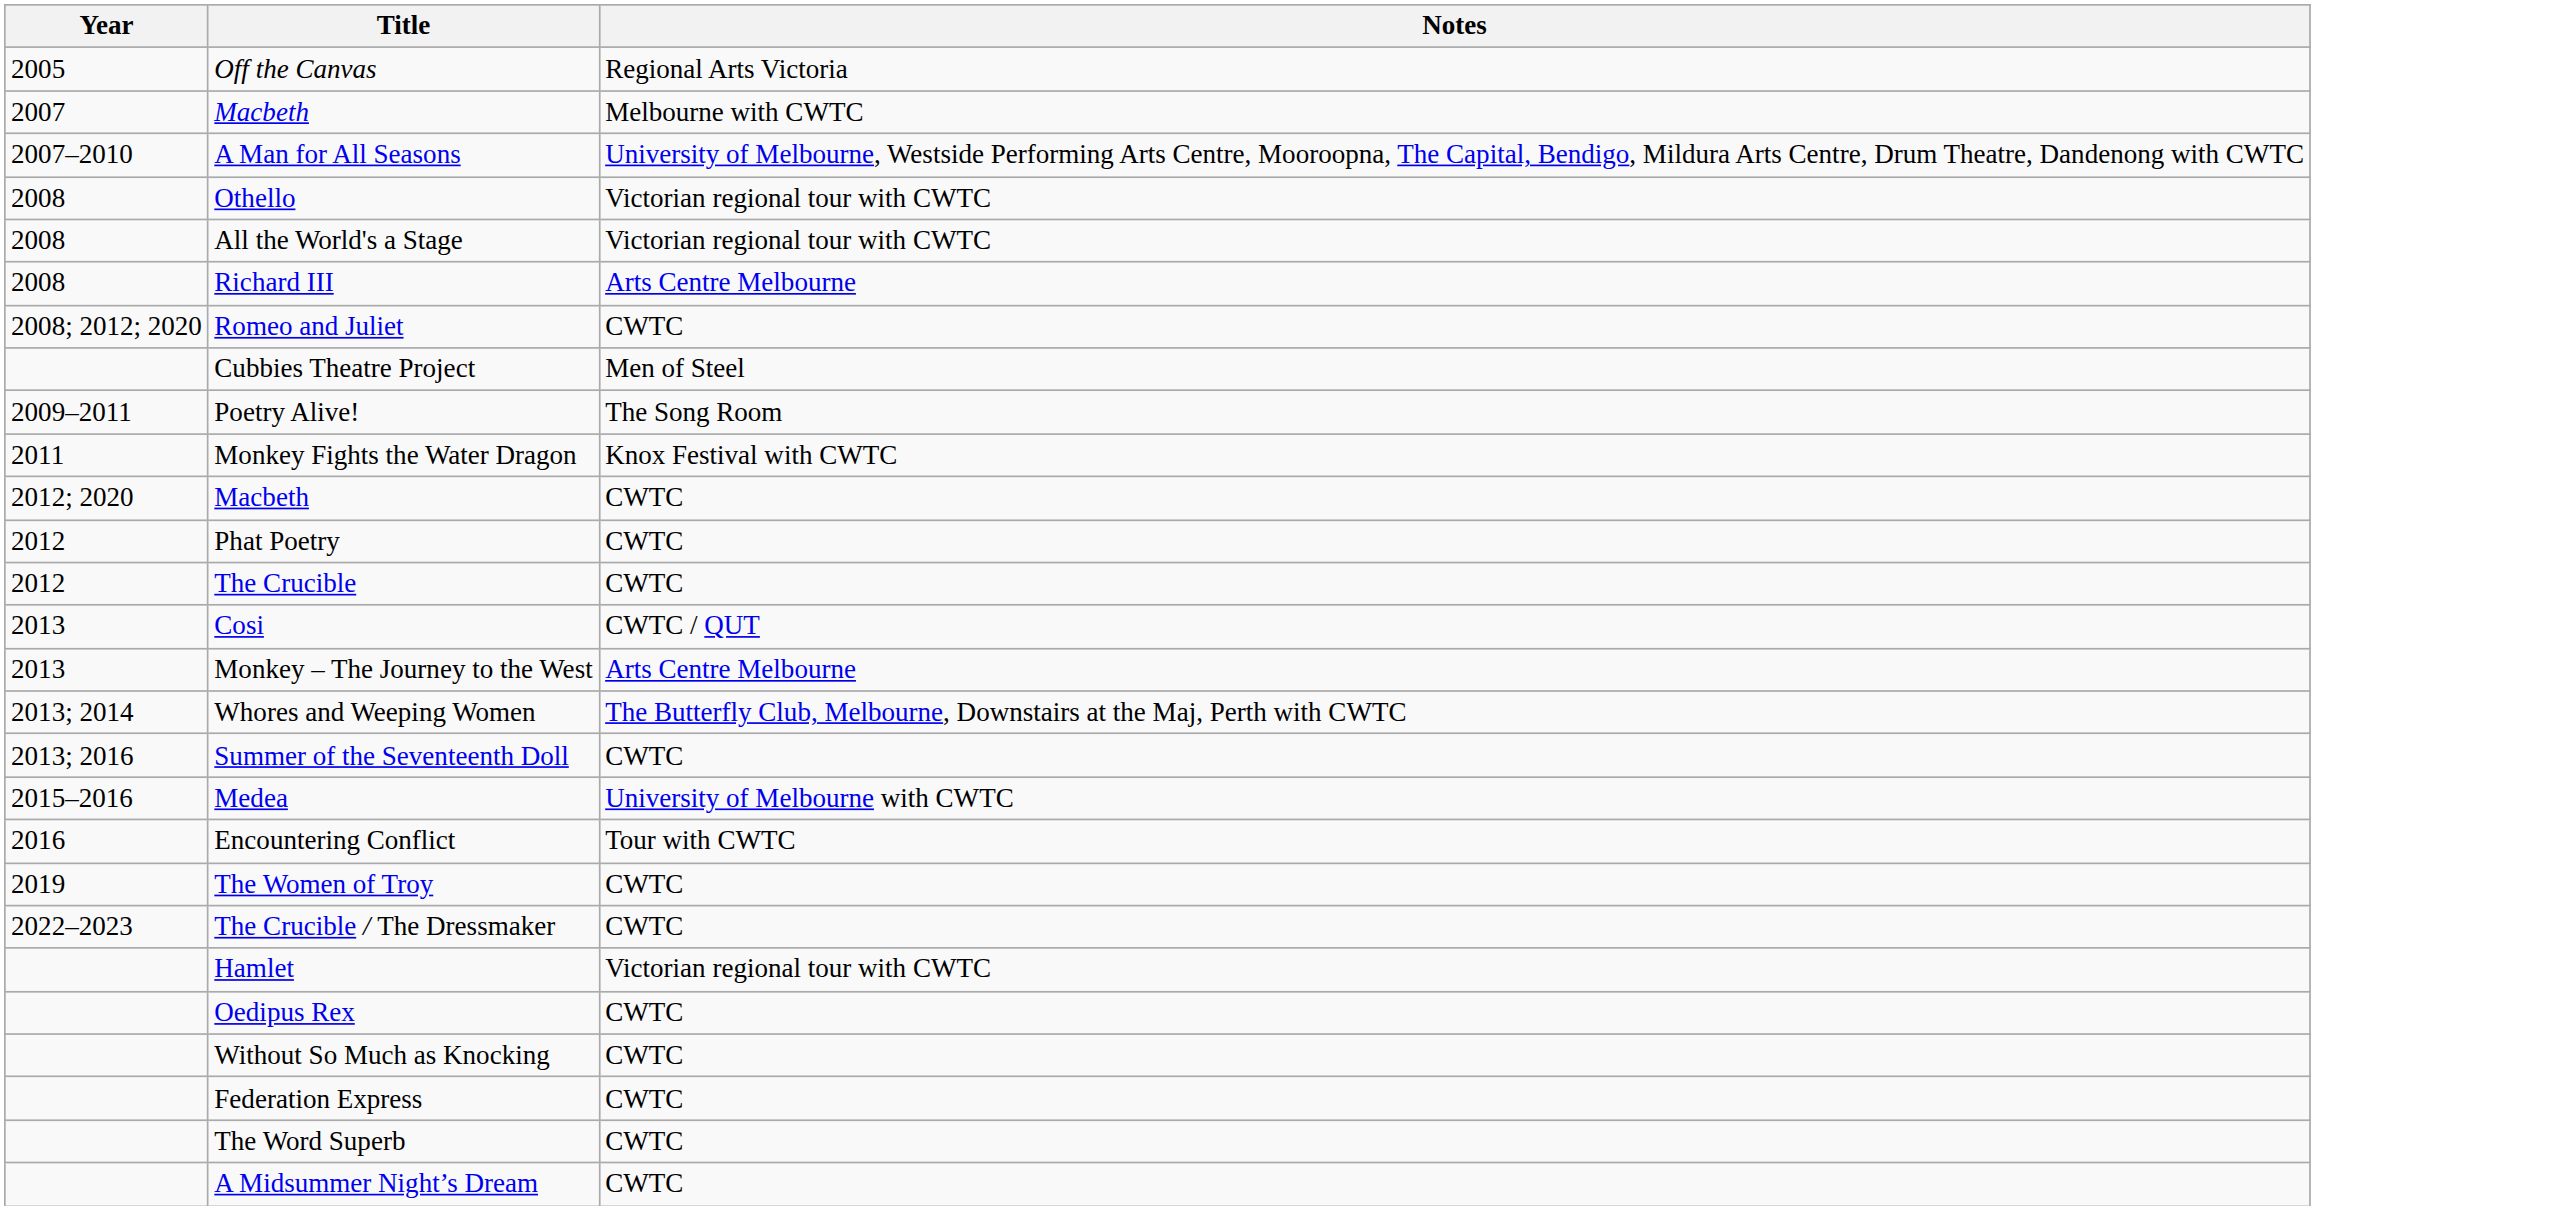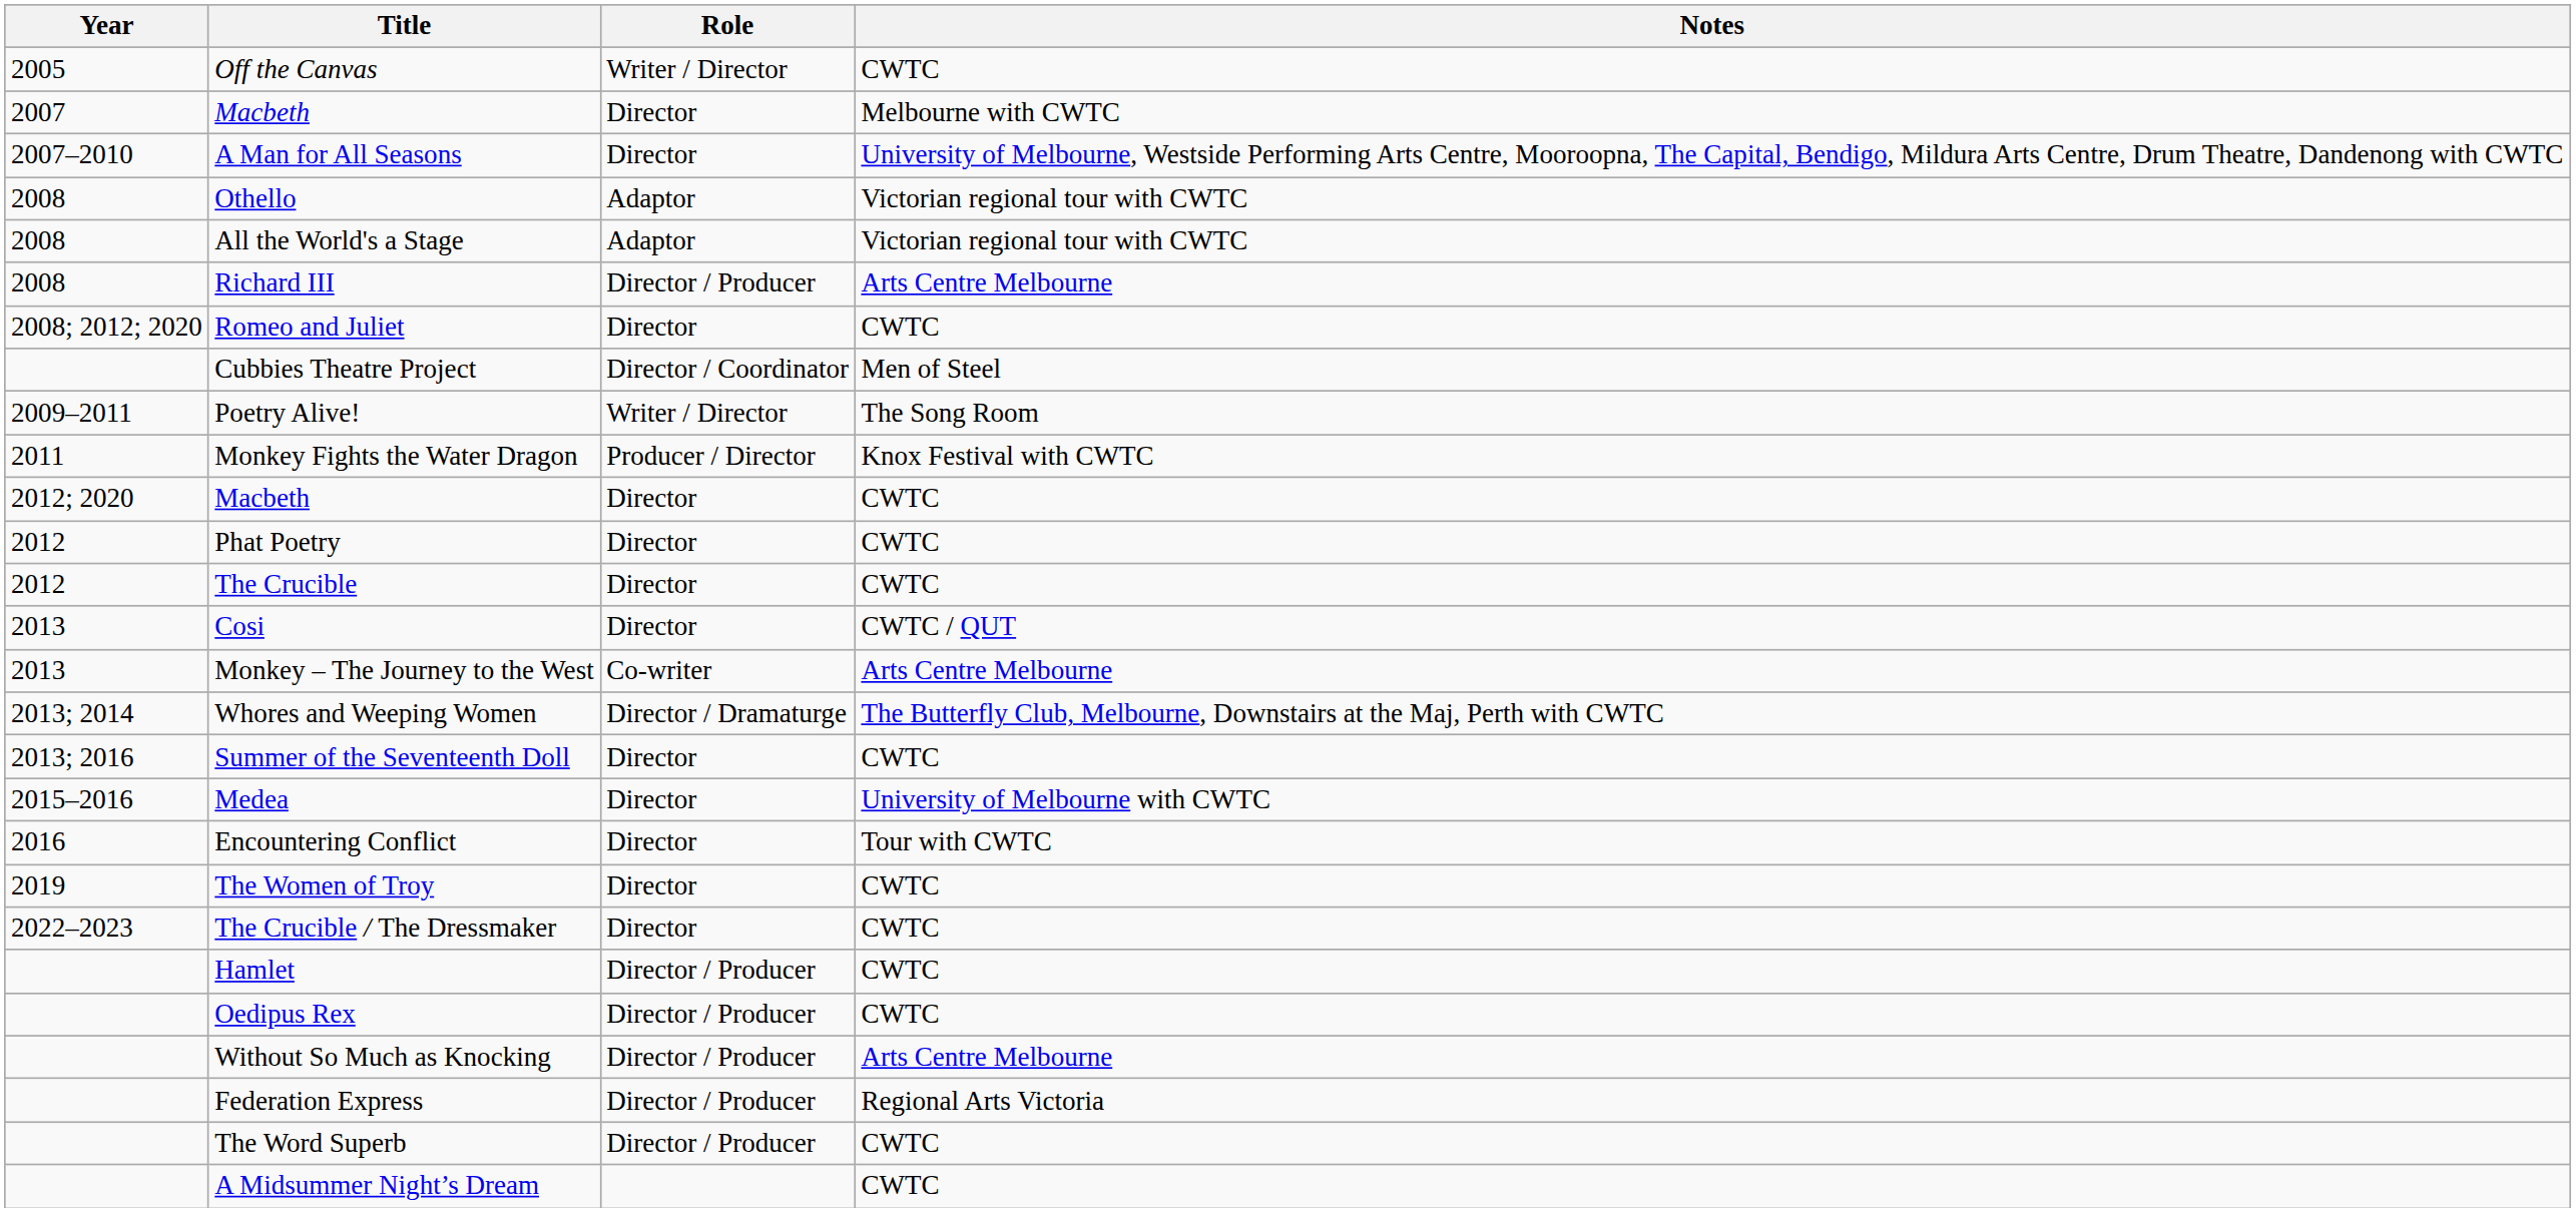+ column: Role | Writer / Director | Director | Director | Adaptor | Adaptor | Director / Producer | Director | Director / Coordinator | Writer / Director | Producer / Director | Director | Director | Director | Director | Co-writer | Director / Dramaturge | Director | Director | Director | Director | Director | Director / Producer | Director / Producer | Director / Producer | Director / Producer | Director / Producer
Off the Canvas | Notes: Regional Arts Victoria -> CWTC
Hamlet | Notes: Victorian regional tour with CWTC -> CWTC
Without So Much as Knocking | Notes: CWTC -> Arts Centre Melbourne
Federation Express | Notes: CWTC -> Regional Arts Victoria
